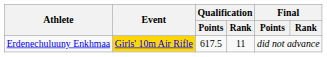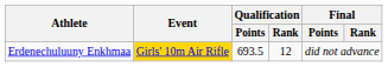Erdenechuluuny Enkhmaa | Qualification / Points: 617.5 -> 693.5
Erdenechuluuny Enkhmaa | Qualification / Rank: 11 -> 12
